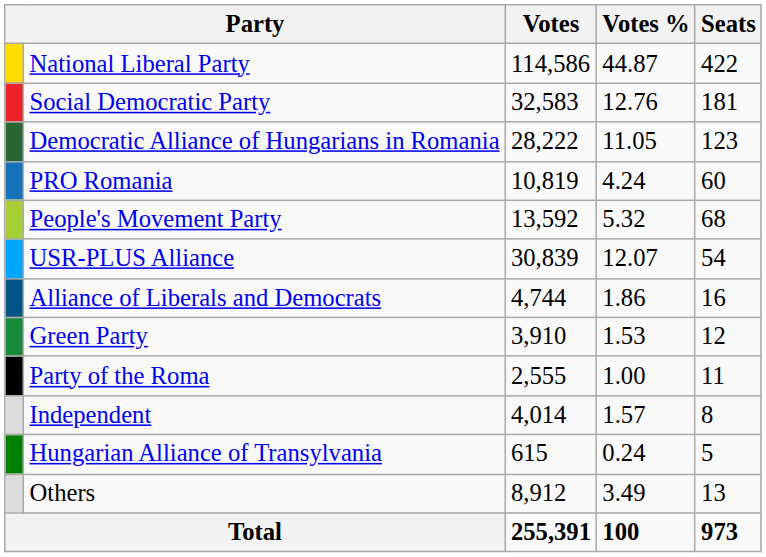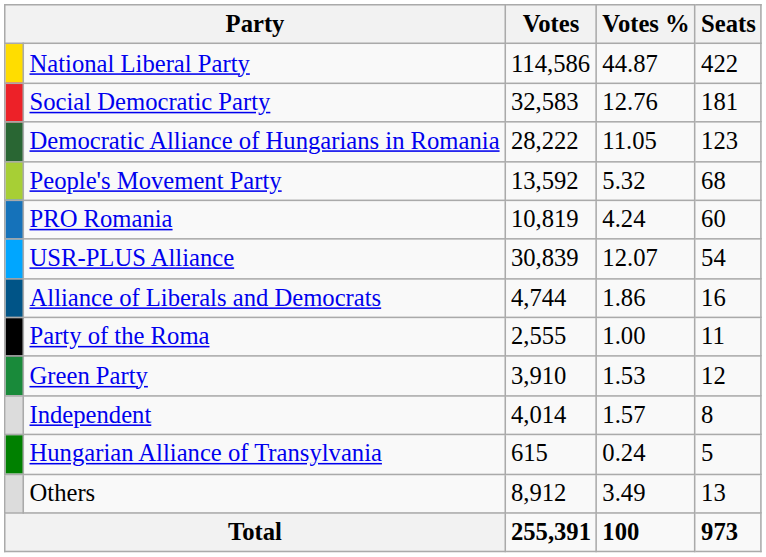rows swapped: People's Movement Party <-> PRO Romania
rows swapped: Green Party <-> Party of the Roma
